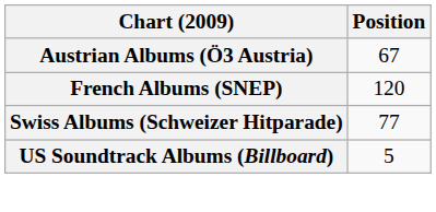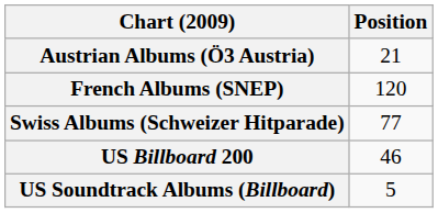Austrian Albums (Ö3 Austria) | Position: 67 -> 21
+ row: US Billboard 200 | 46
